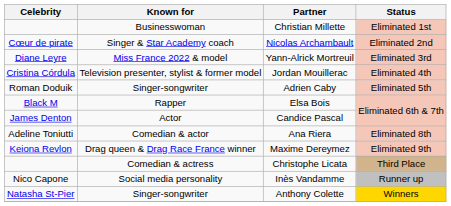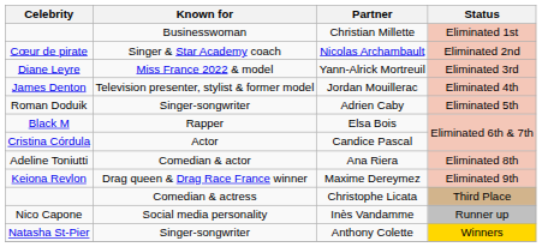Jordan Mouillerac | Celebrity: Cristina Córdula -> James Denton
Candice Pascal | Celebrity: James Denton -> Cristina Córdula
